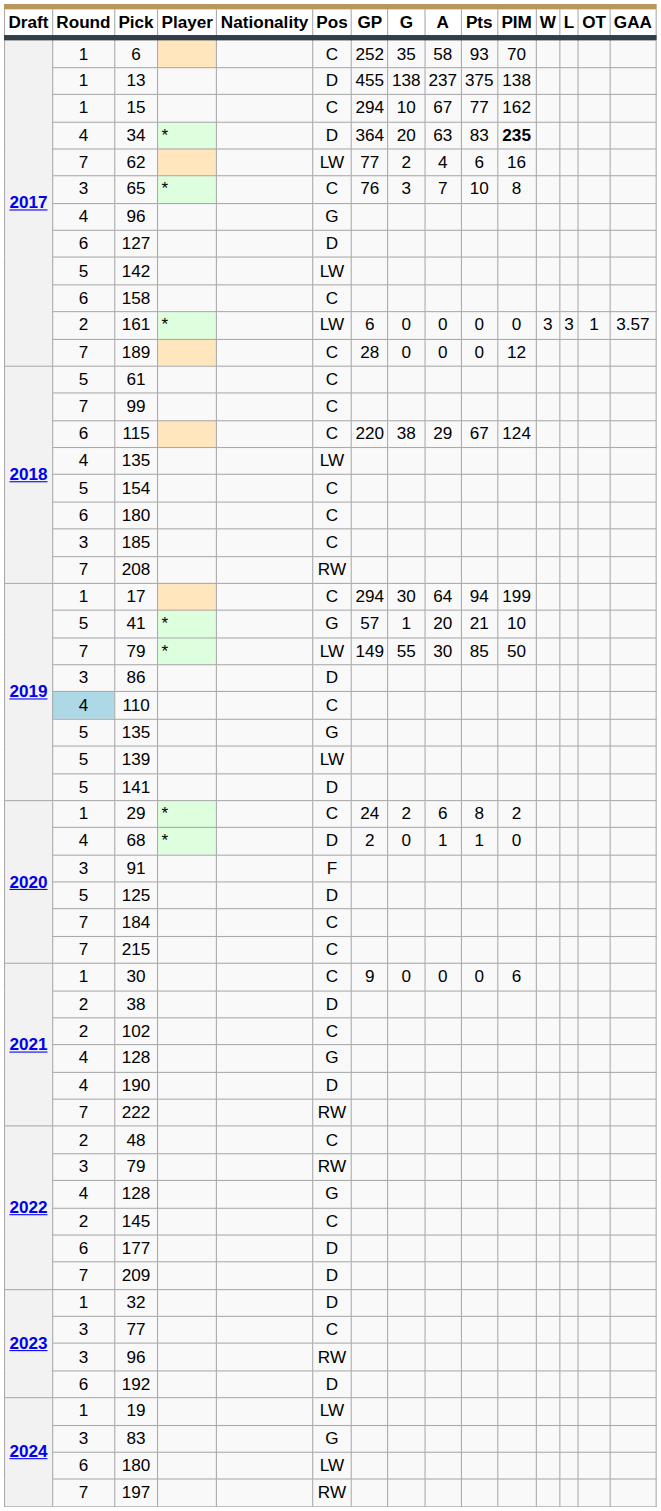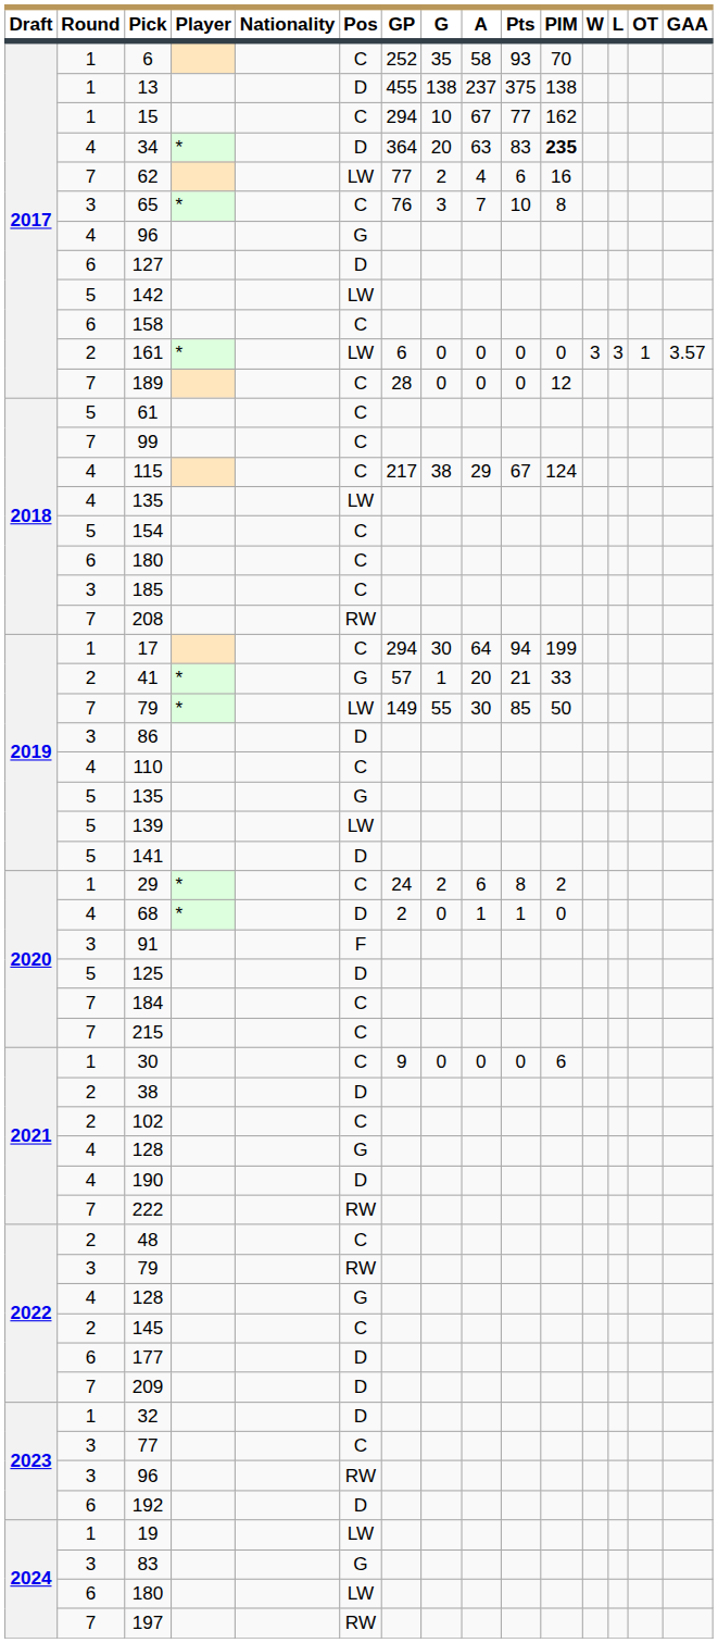115 | Round: 6 -> 4
115 | GP: 220 -> 217
41 | Round: 5 -> 2
41 | PIM: 10 -> 33
110 | Round: lightblue background -> no background
